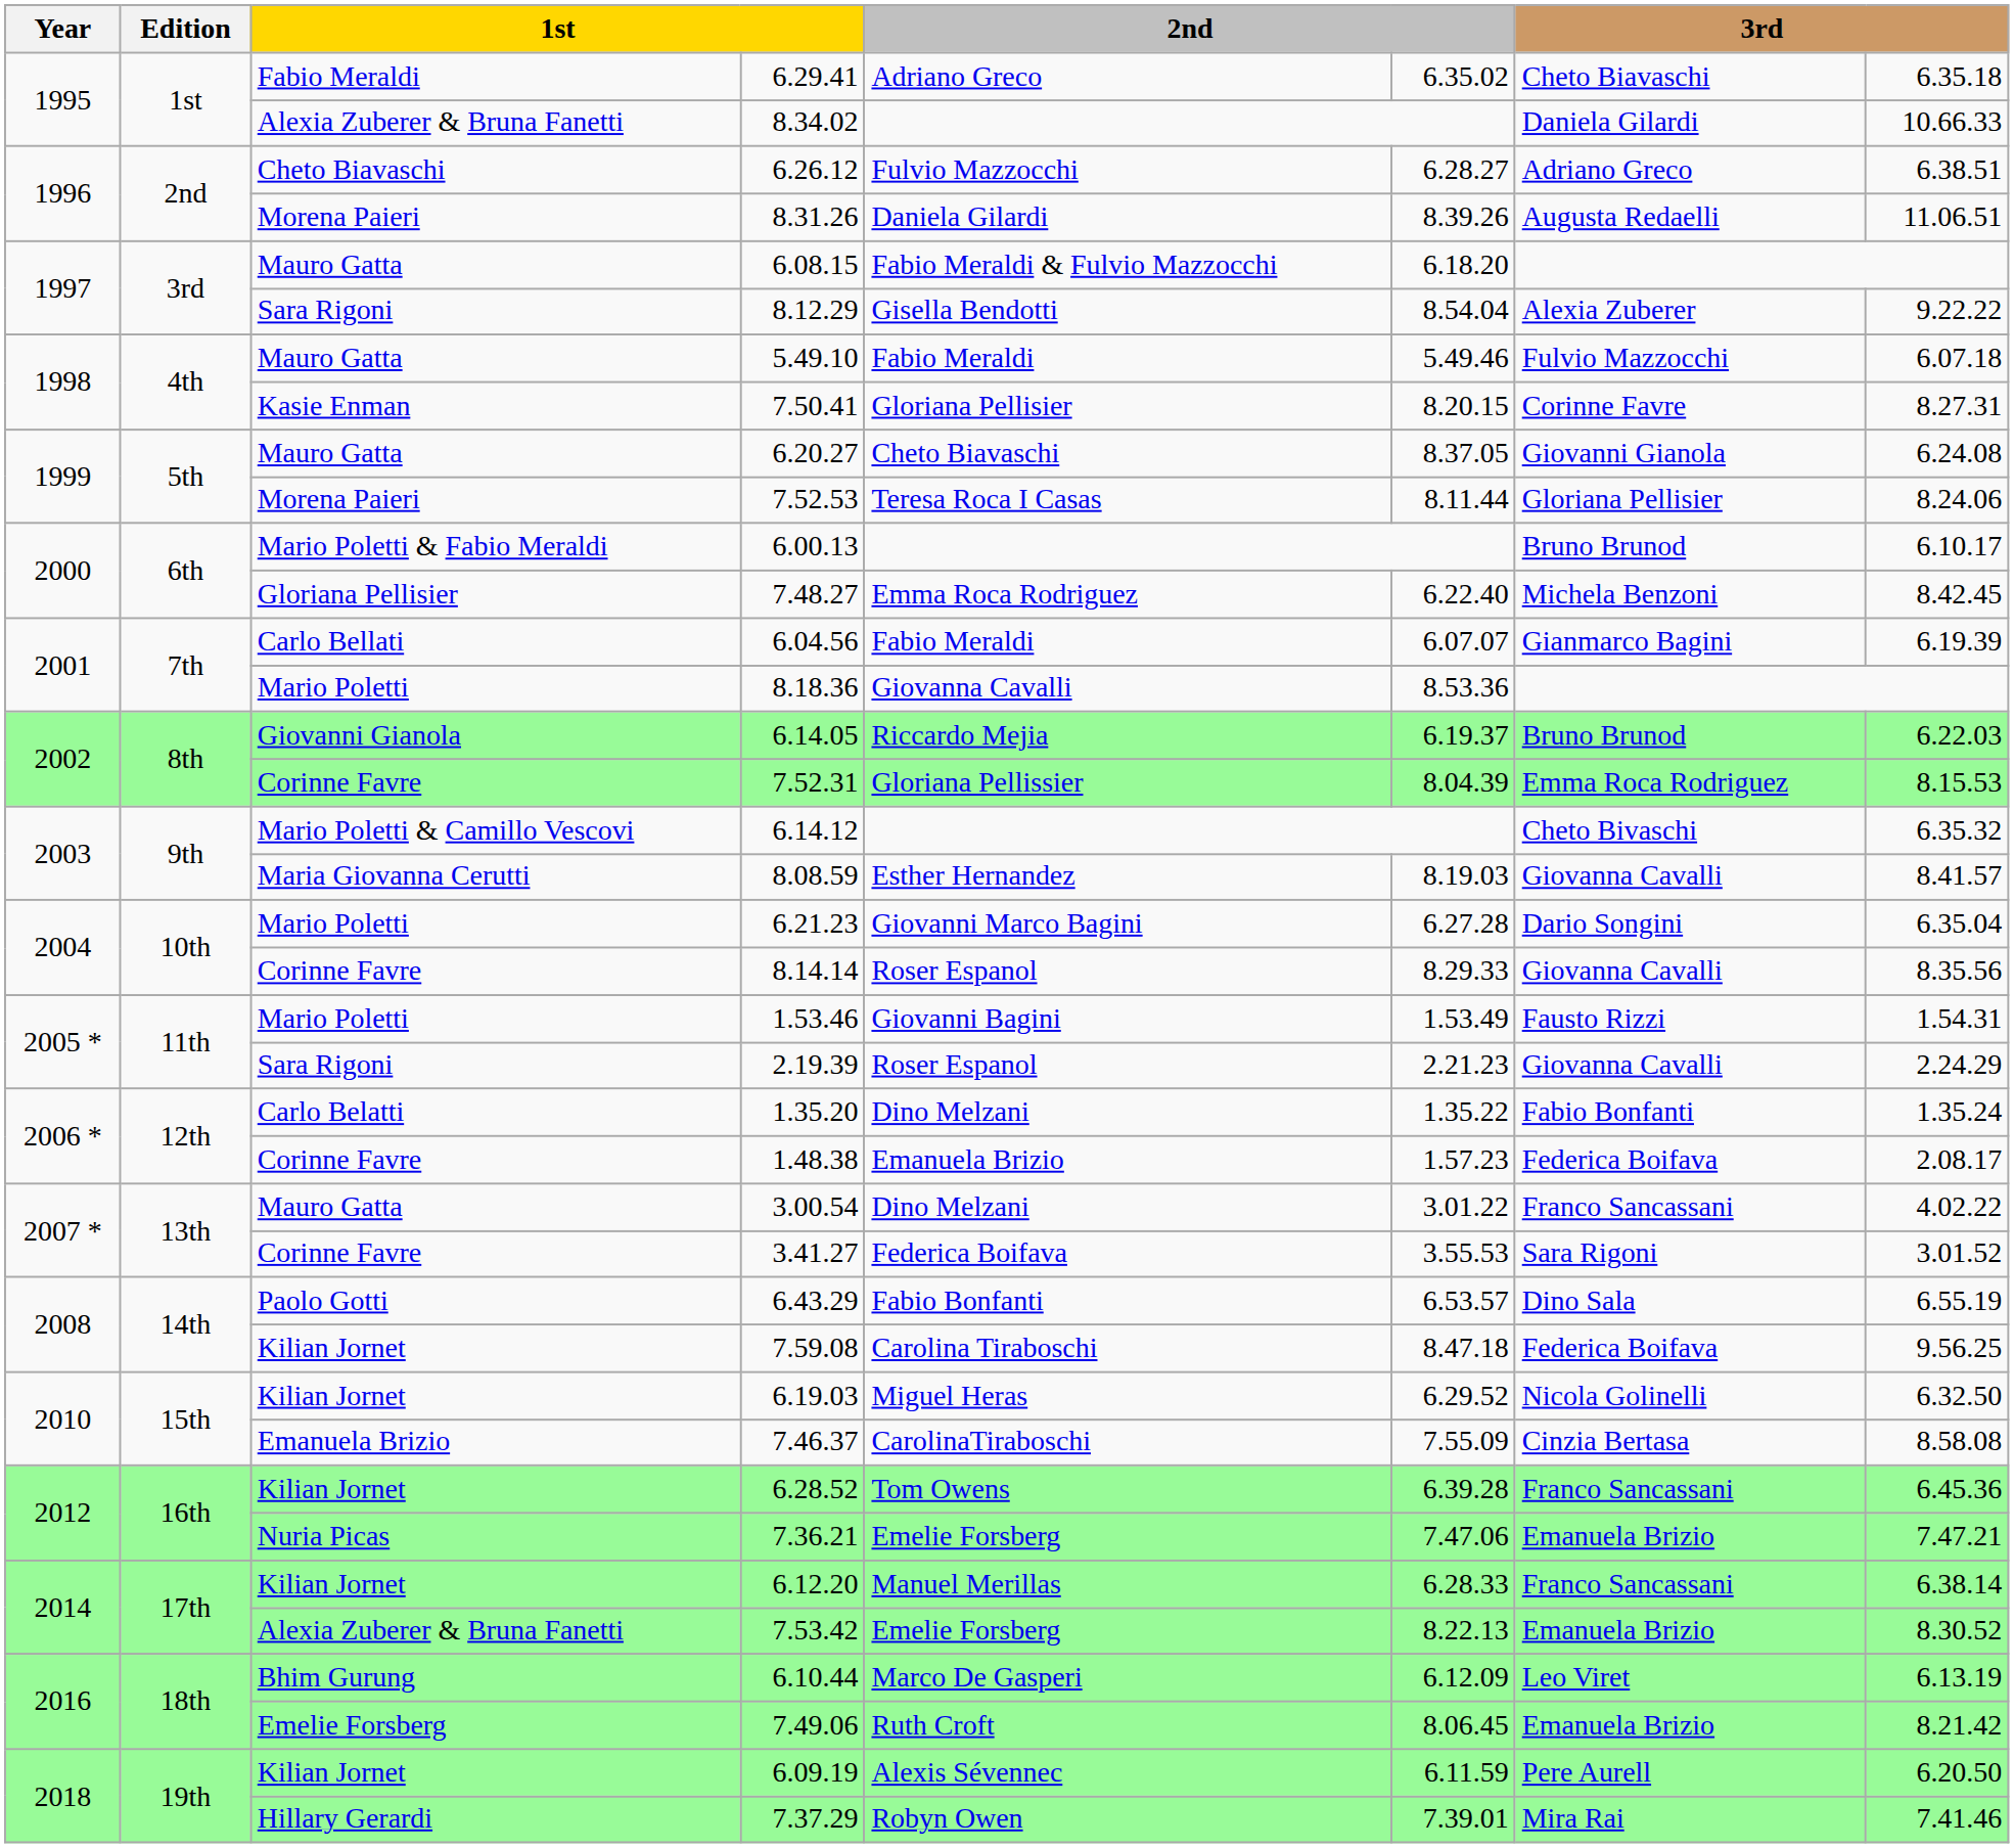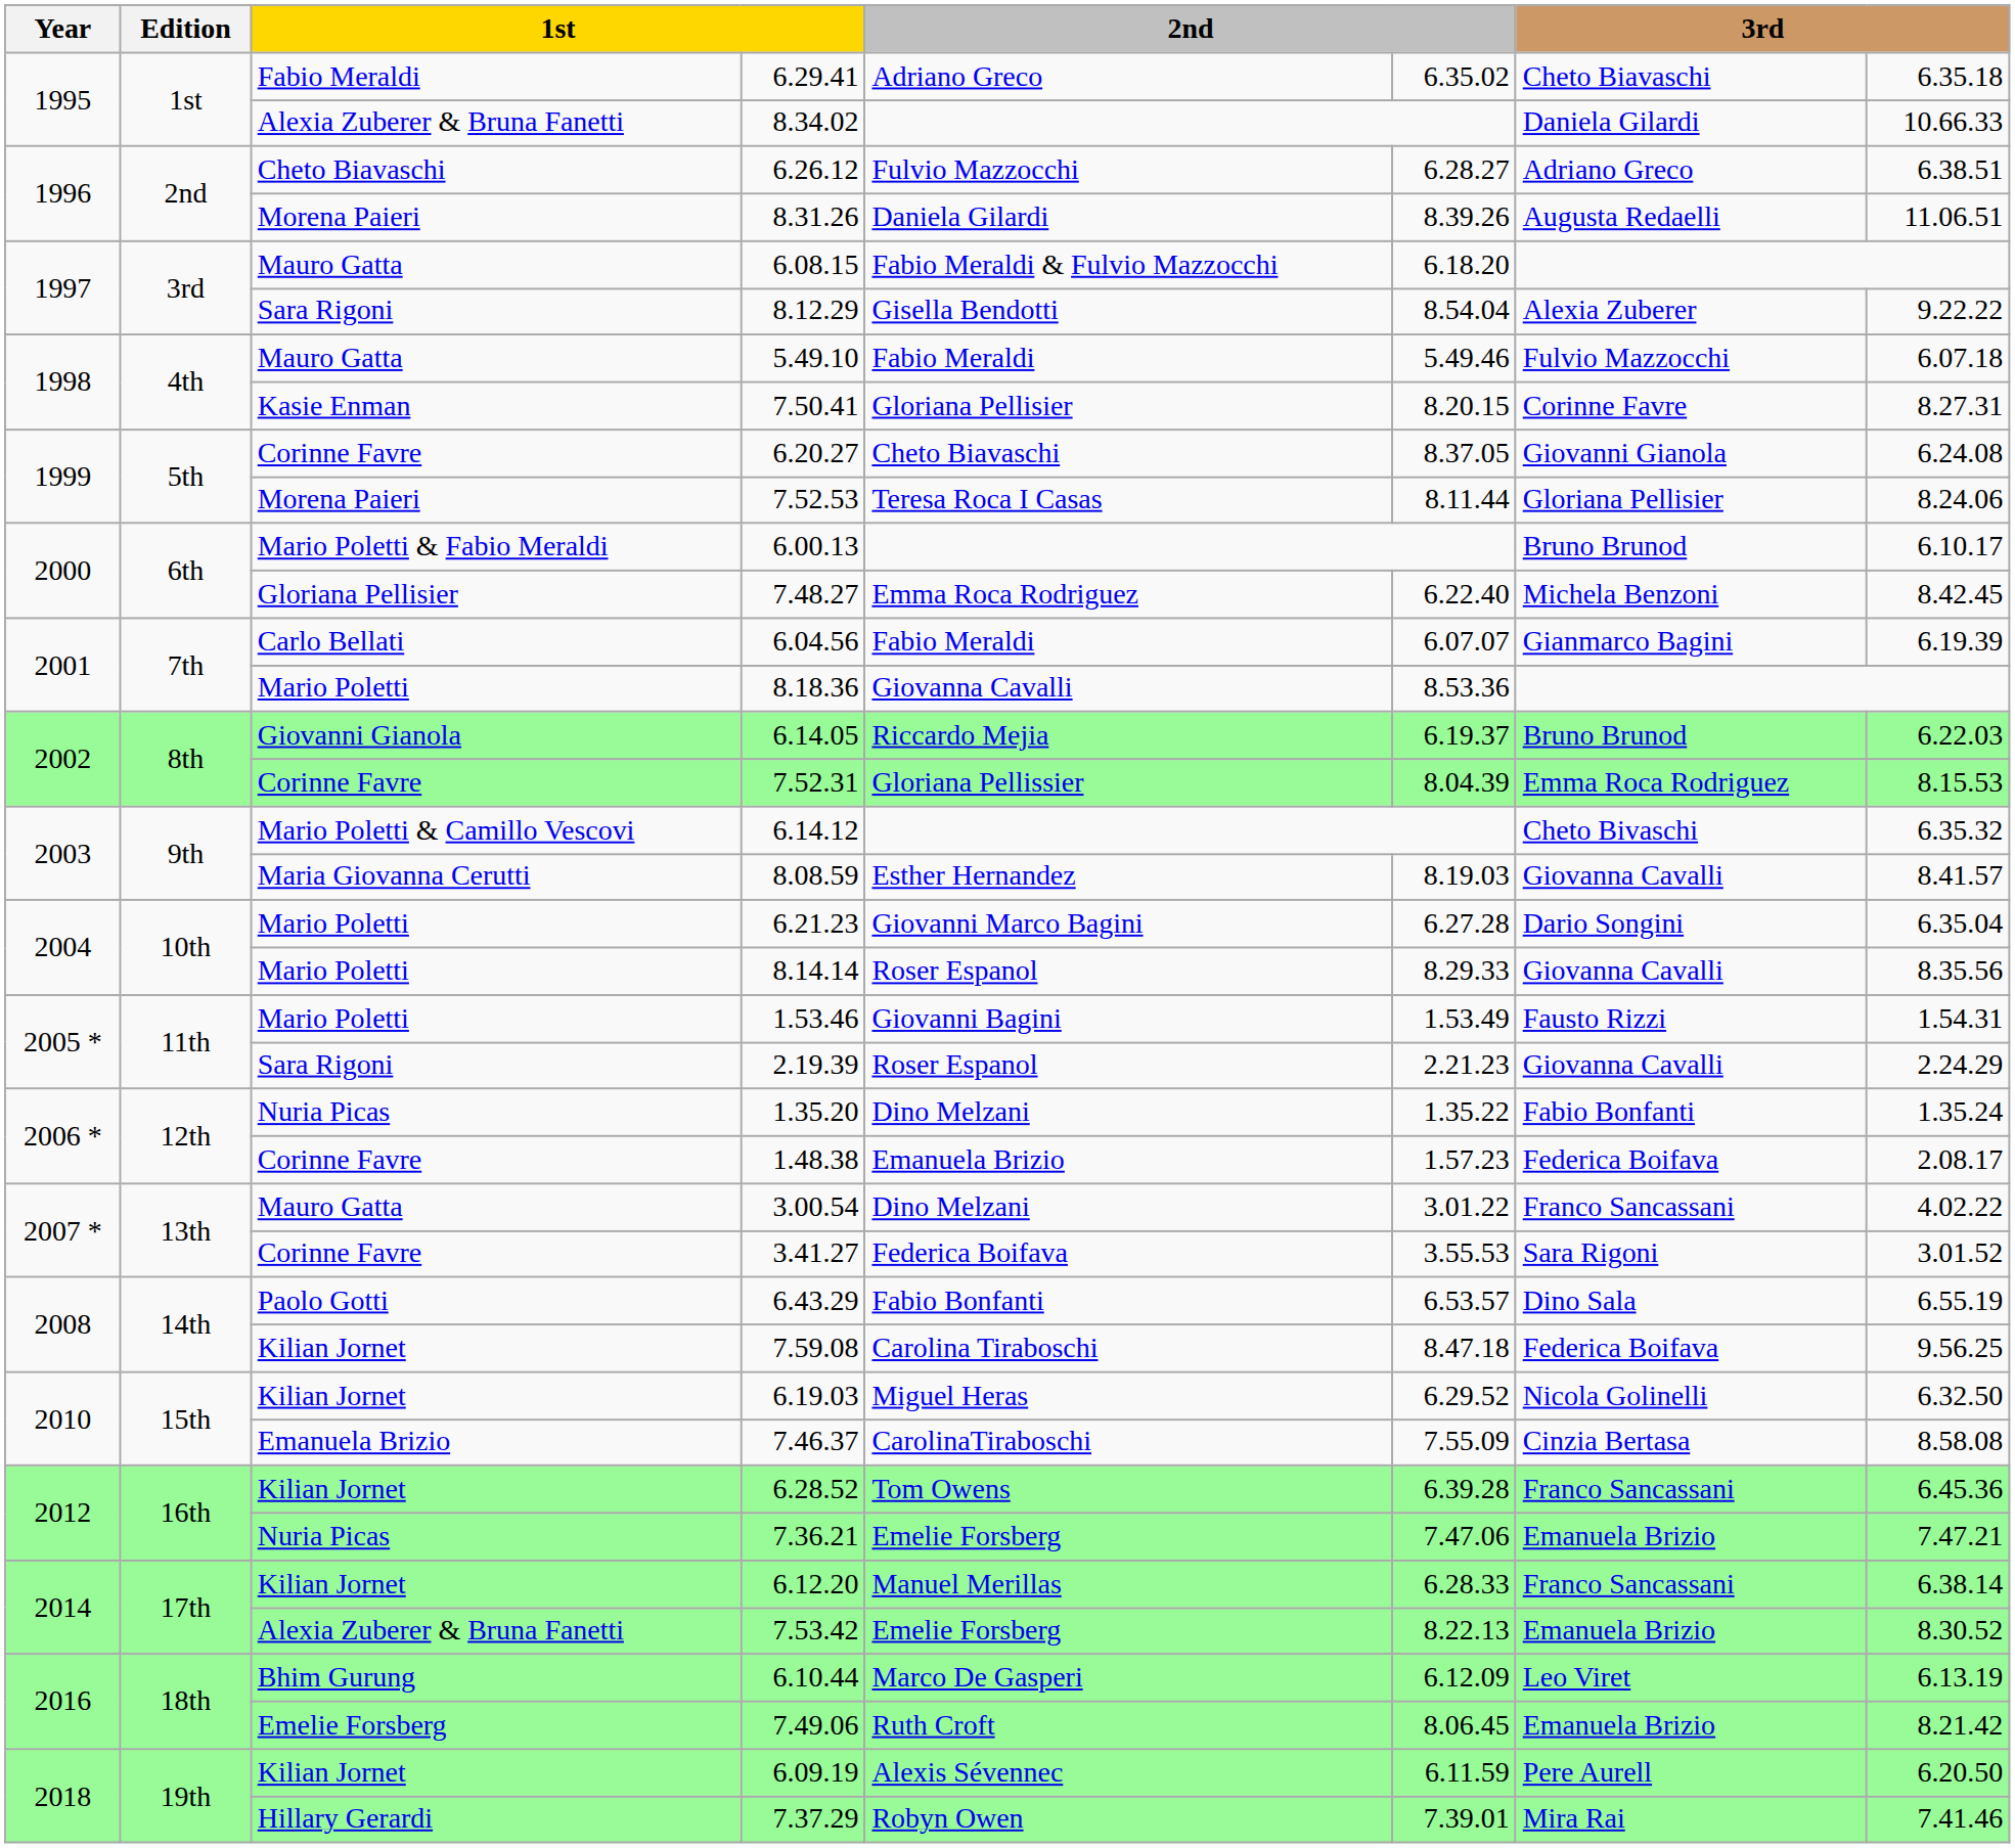6.20.27 | column 3: Mauro Gatta -> Corinne Favre
8.14.14 | column 3: Corinne Favre -> Mario Poletti
1.35.20 | column 3: Carlo Belatti -> Nuria Picas
